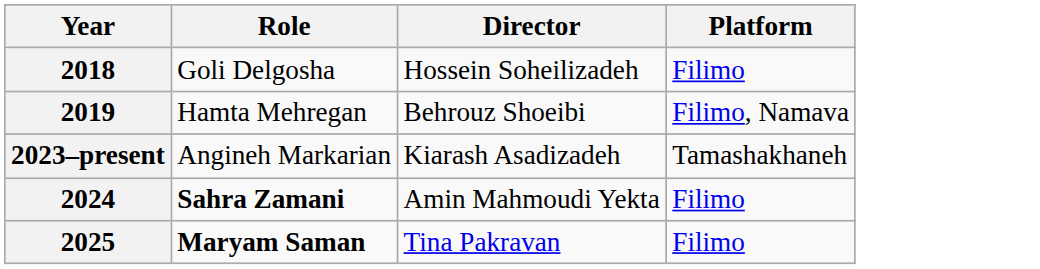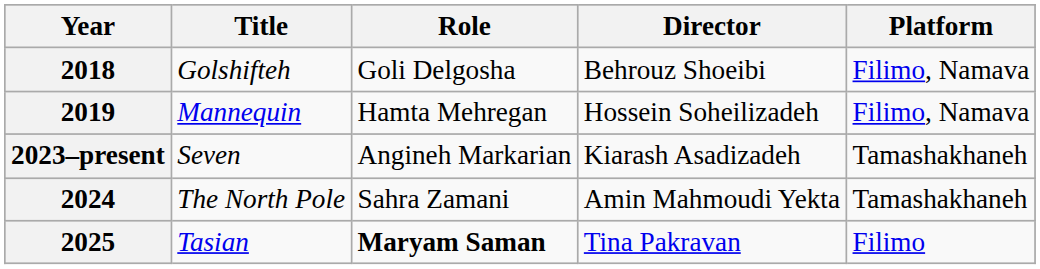+ column: Title | Golshifteh | Mannequin | Seven | The North Pole | Tasian
2018 | Director: Hossein Soheilizadeh -> Behrouz Shoeibi
2018 | Platform: Filimo -> Filimo, Namava
2019 | Director: Behrouz Shoeibi -> Hossein Soheilizadeh
2024 | Role: bold -> normal
2024 | Platform: Filimo -> Tamashakhaneh
